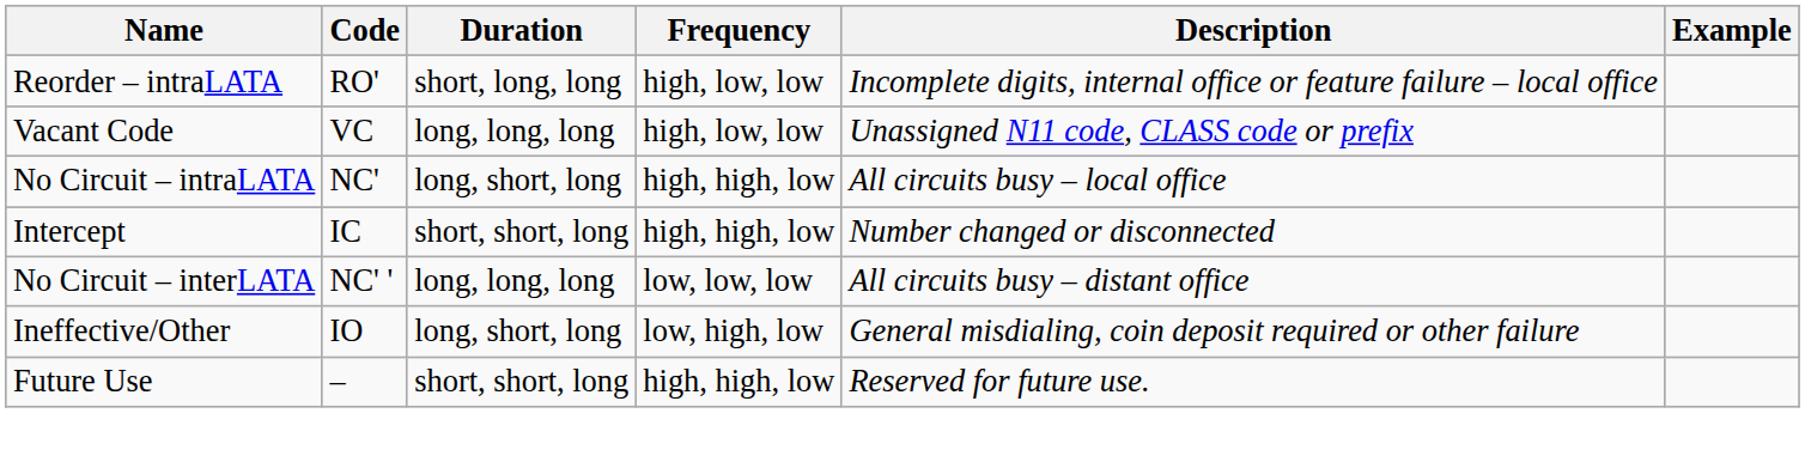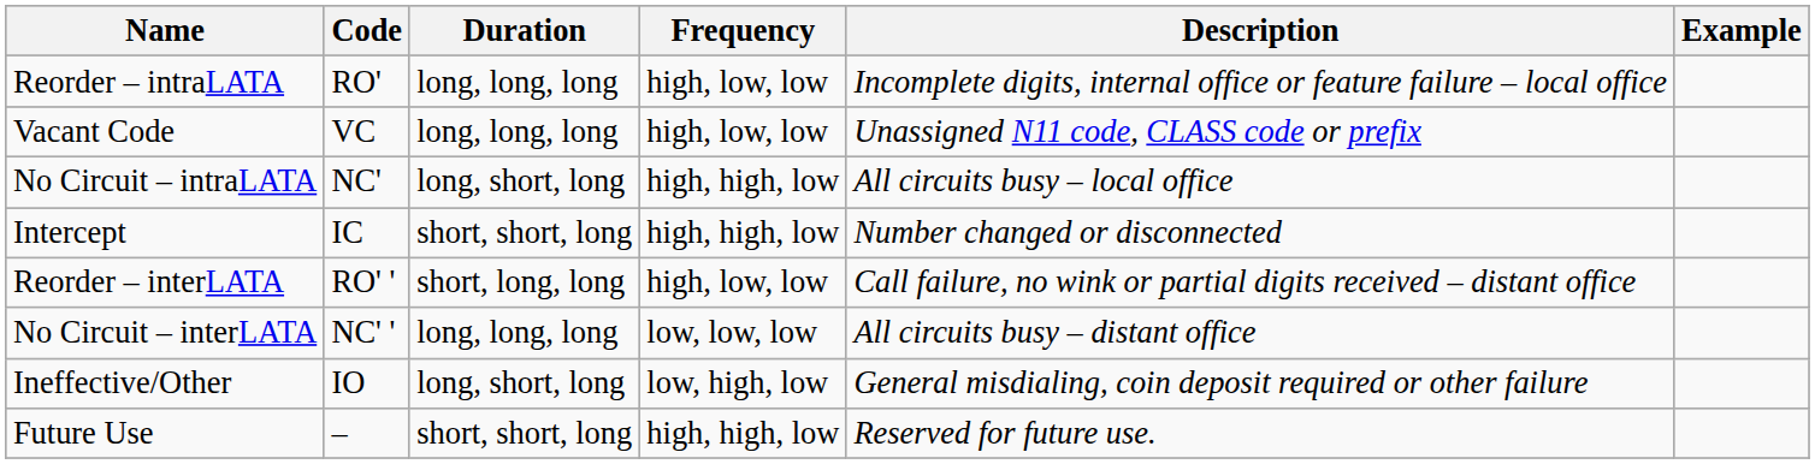Reorder – intraLATA | Duration: short, long, long -> long, long, long
+ row: Reorder – interLATA | RO' ' | short, long, long | high, low, low | Call failure, no wink or partial digits received – distant office
